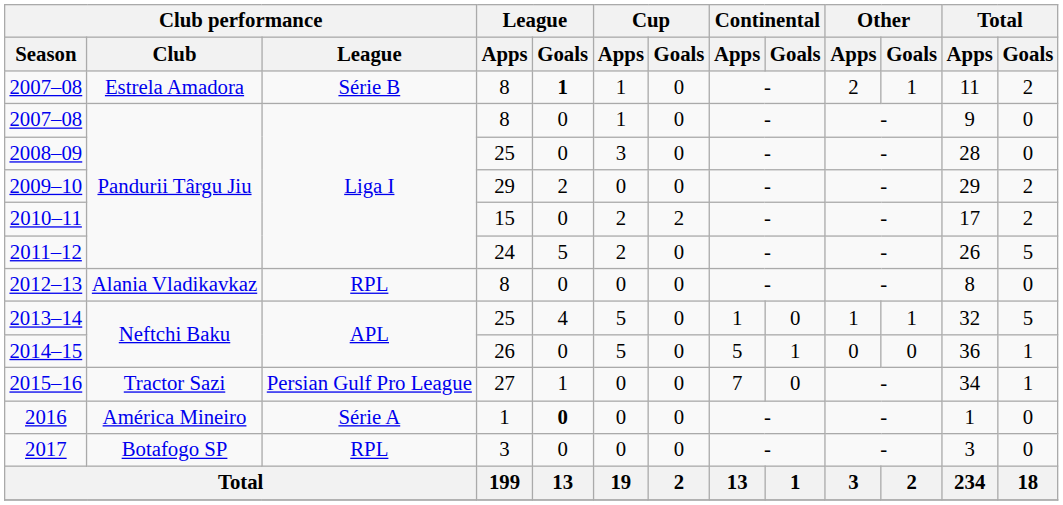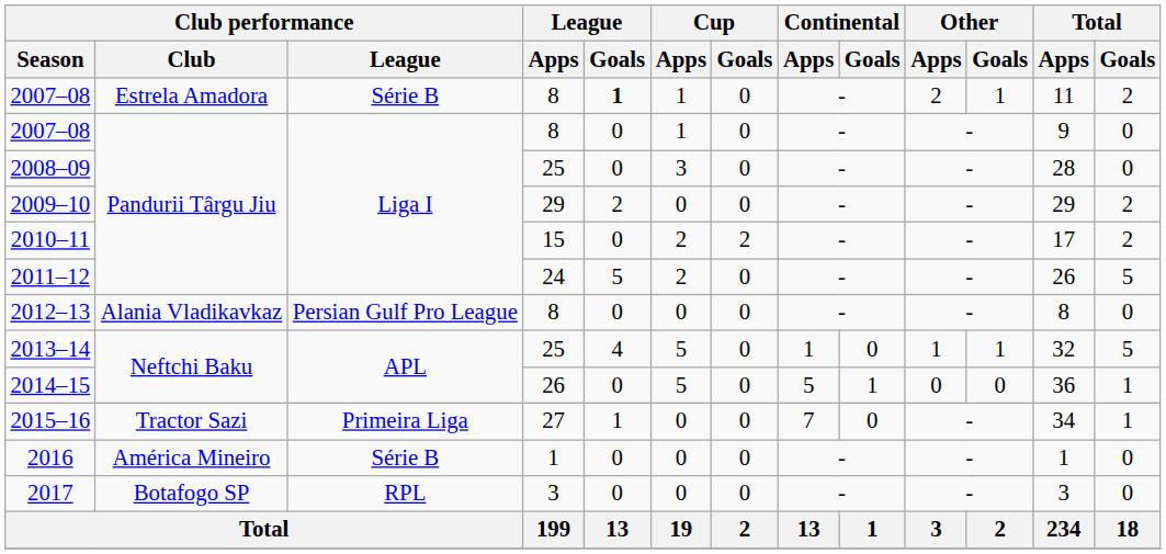2012–13 | Club performance / League: RPL -> Persian Gulf Pro League
2015–16 | Club performance / League: Persian Gulf Pro League -> Primeira Liga
2016 | Club performance / League: Série A -> Série B
2016 | League / Goals: bold -> normal
